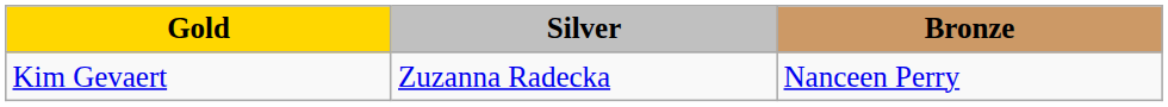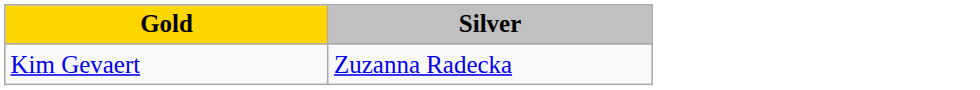- column: Bronze | Nanceen Perry
